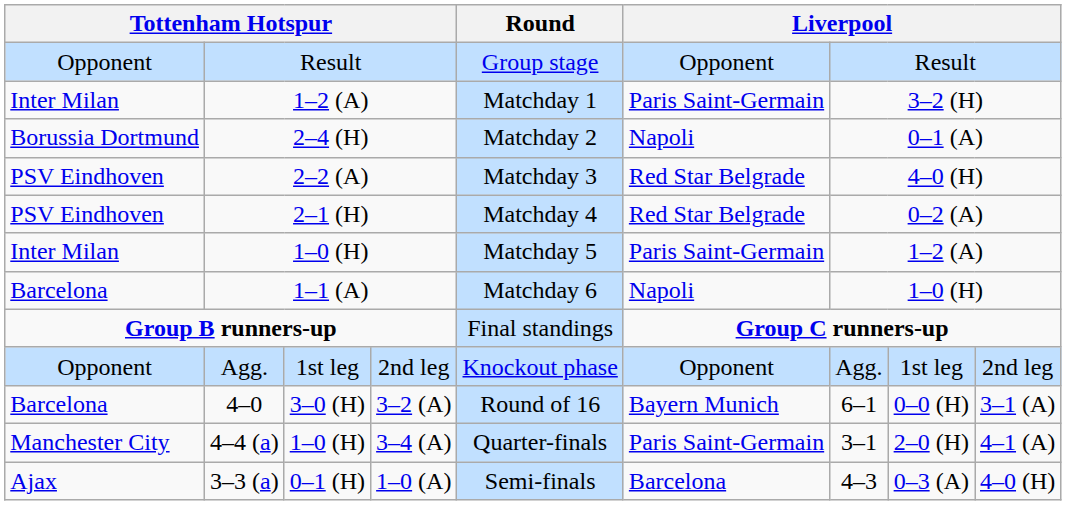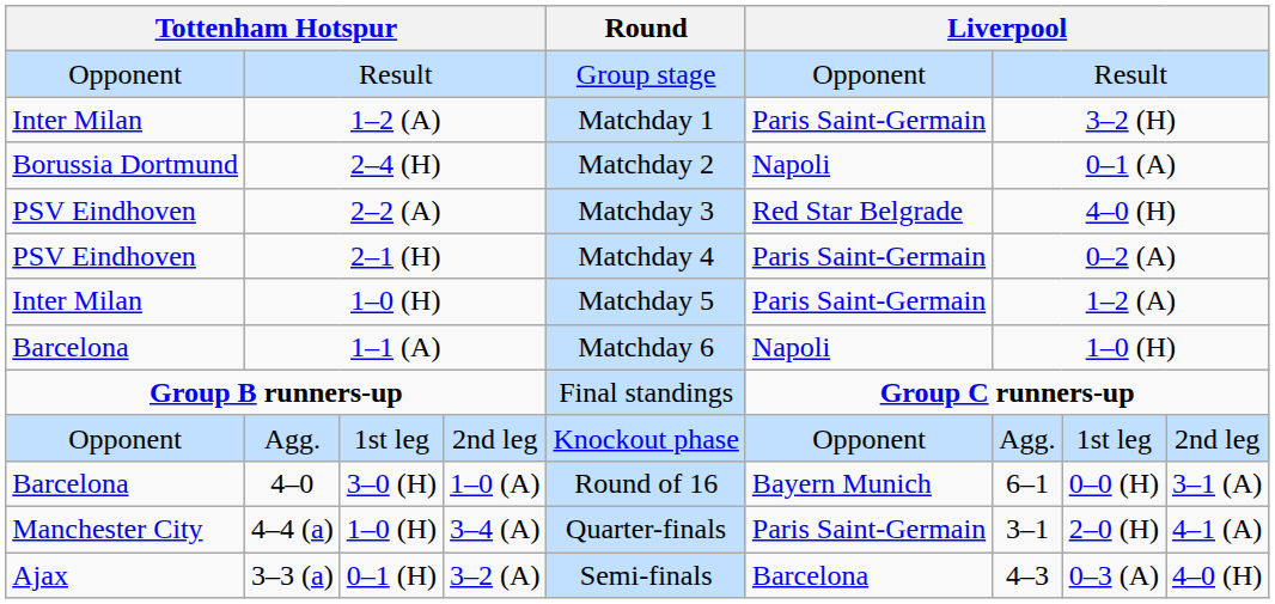2–1 (H) | column 6: Red Star Belgrade -> Paris Saint-Germain
4–0 | column 4: 3–2 (A) -> 1–0 (A)
3–3 (a) | column 4: 1–0 (A) -> 3–2 (A)
